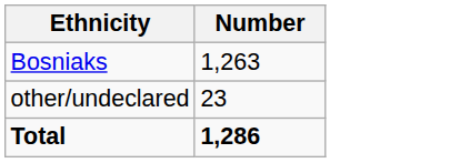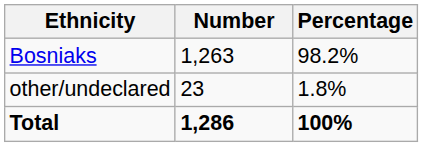+ column: Percentage | 98.2% | 1.8% | 100%
